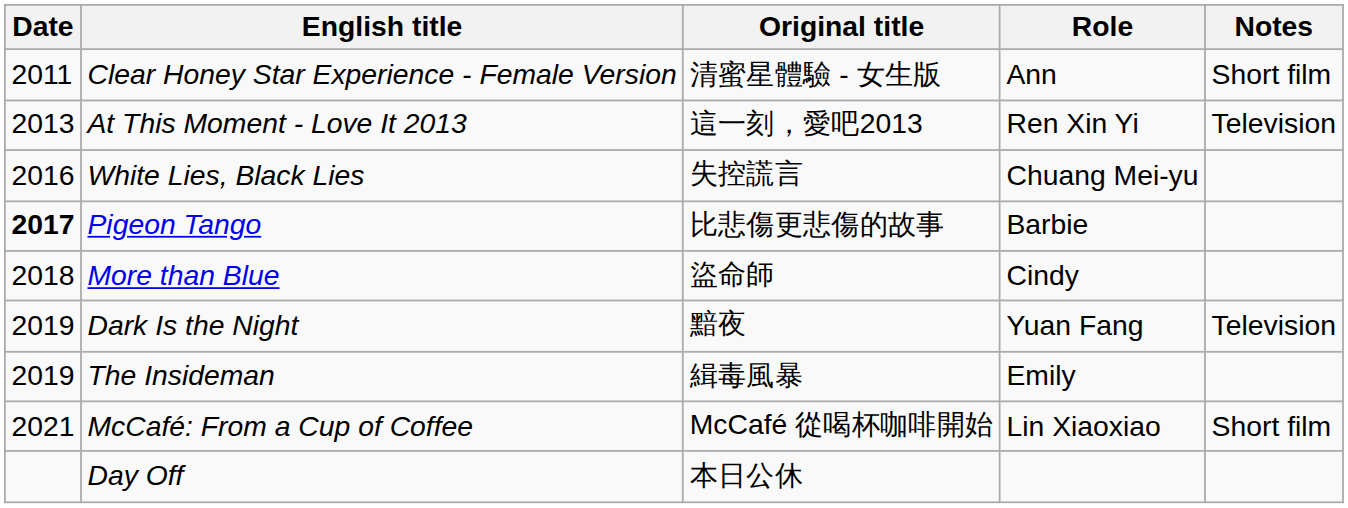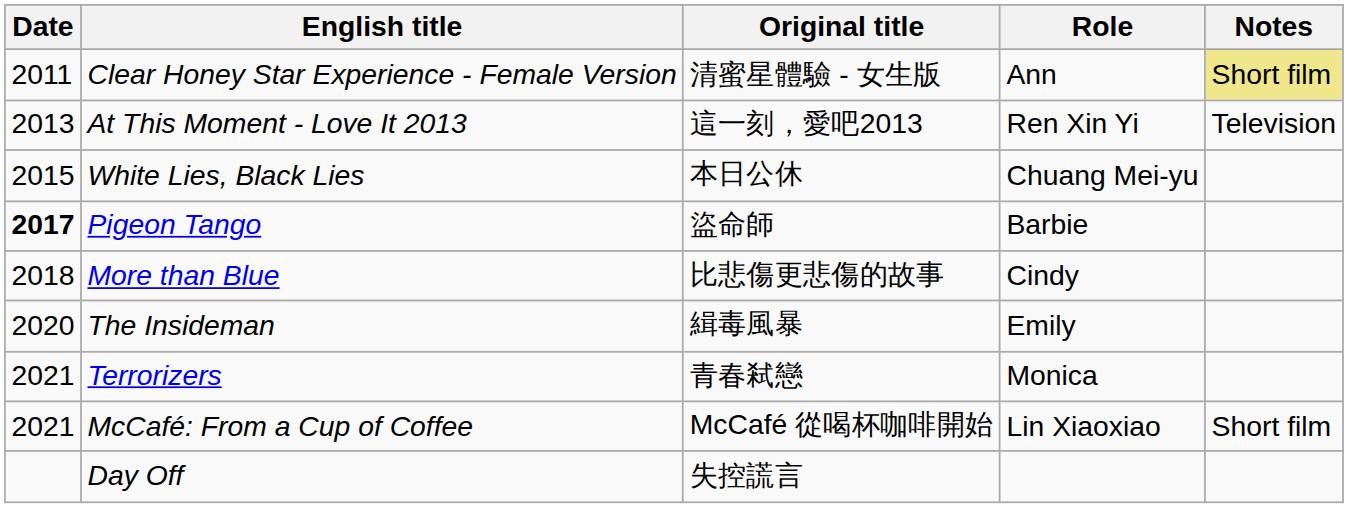Clear Honey Star Experience - Female Version | Notes: no background -> khaki background
White Lies, Black Lies | Date: 2016 -> 2015
White Lies, Black Lies | Original title: 失控謊言 -> 本日公休
Pigeon Tango | Original title: 比悲傷更悲傷的故事 -> 盜命師
More than Blue | Original title: 盜命師 -> 比悲傷更悲傷的故事
- row: 2019 | Dark Is the Night | 黯夜 | Yuan Fang | Television
The Insideman | Date: 2019 -> 2020
+ row: 2021 | Terrorizers | 青春弒戀 | Monica
Day Off | Original title: 本日公休 -> 失控謊言
